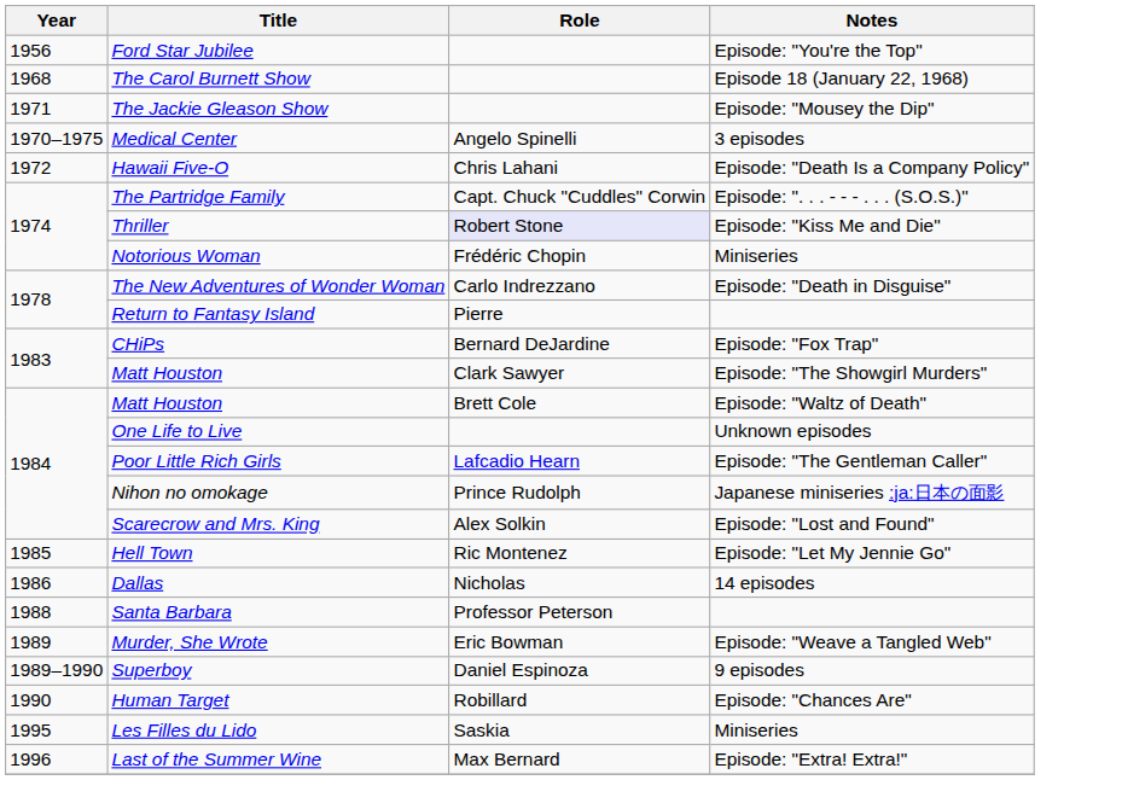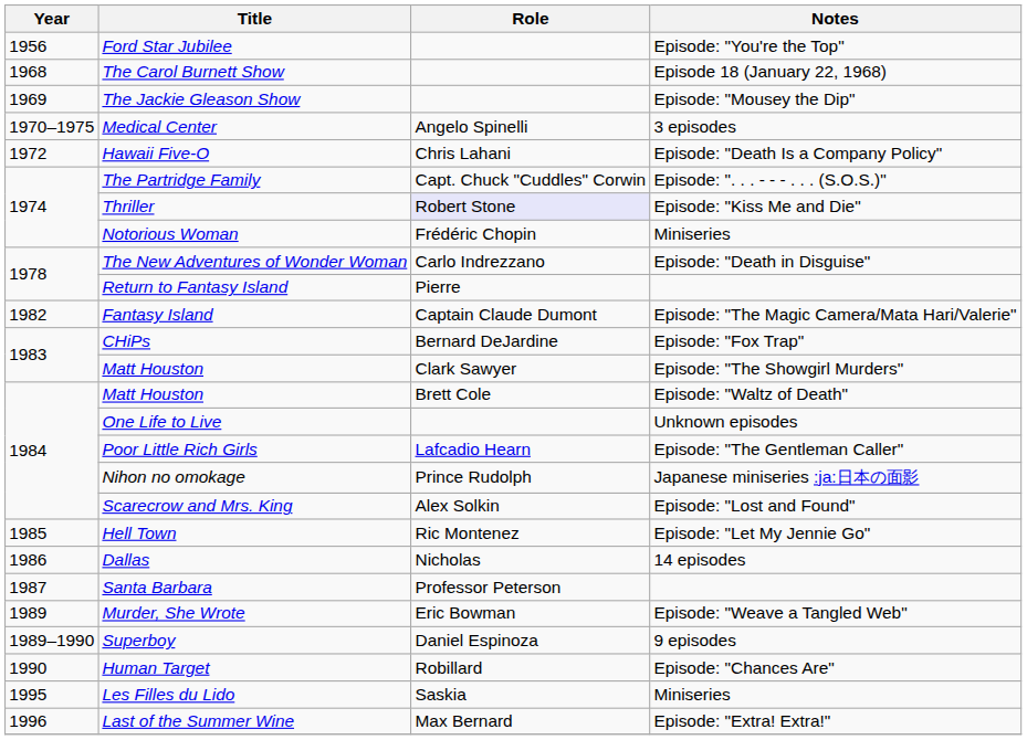The Jackie Gleason Show | Year: 1971 -> 1969
+ row: 1982 | Fantasy Island | Captain Claude Dumont | Episode: "The Magic Camera/Mata Hari/Valerie"
Santa Barbara | Year: 1988 -> 1987
